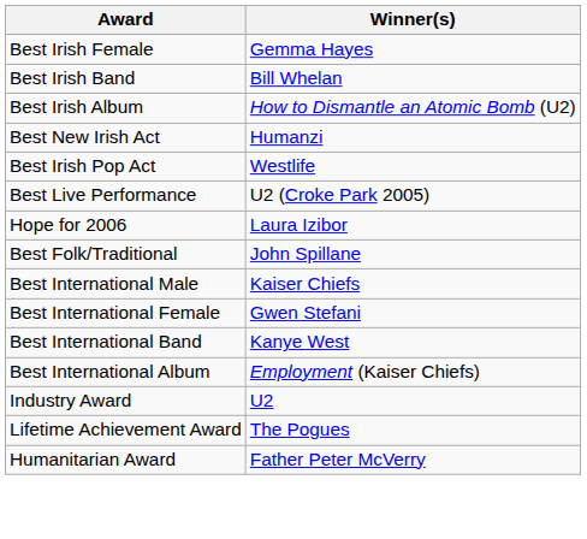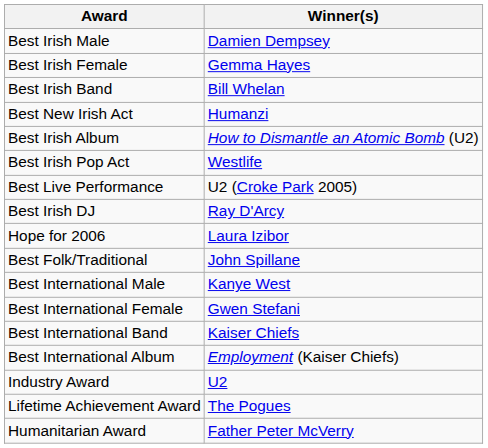+ row: Best Irish Male | Damien Dempsey
rows swapped: Best Irish Album <-> Best New Irish Act
+ row: Best Irish DJ | Ray D'Arcy
Best International Male | Winner(s): Kaiser Chiefs -> Kanye West
Best International Band | Winner(s): Kanye West -> Kaiser Chiefs
